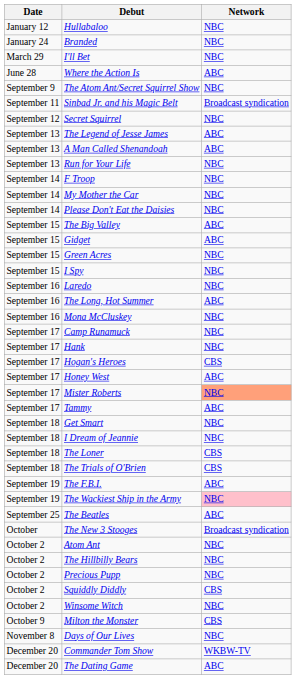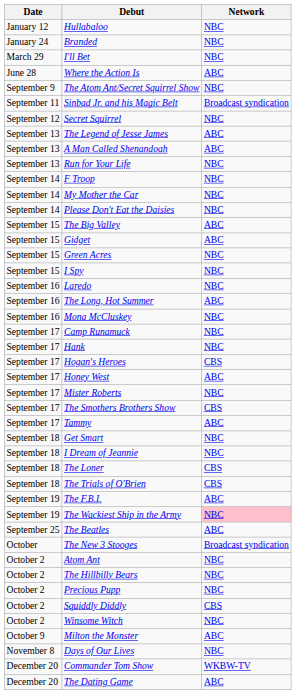Mister Roberts | Network: lightsalmon background -> no background
+ row: September 17 | The Smothers Brothers Show | CBS
Milton the Monster | Network: CBS -> ABC
